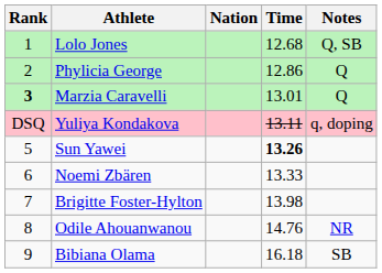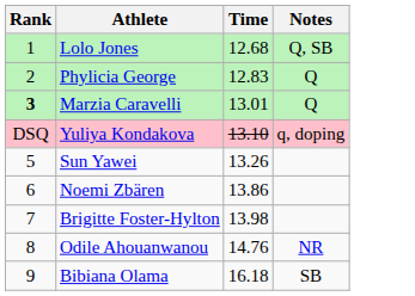- column: Nation
Phylicia George | Time: 12.86 -> 12.83
Yuliya Kondakova | Time: 13.11 -> 13.10
Sun Yawei | Time: bold -> normal
Noemi Zbären | Time: 13.33 -> 13.86
